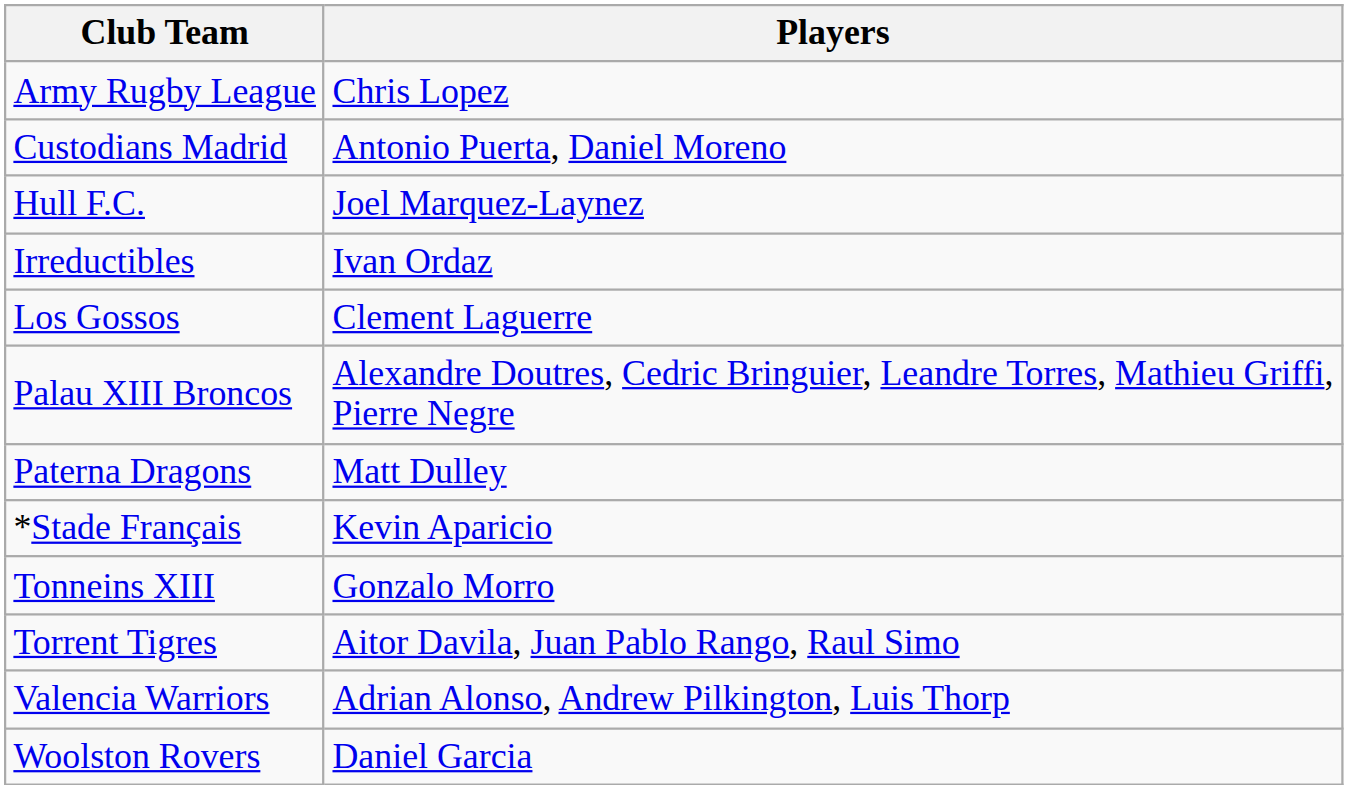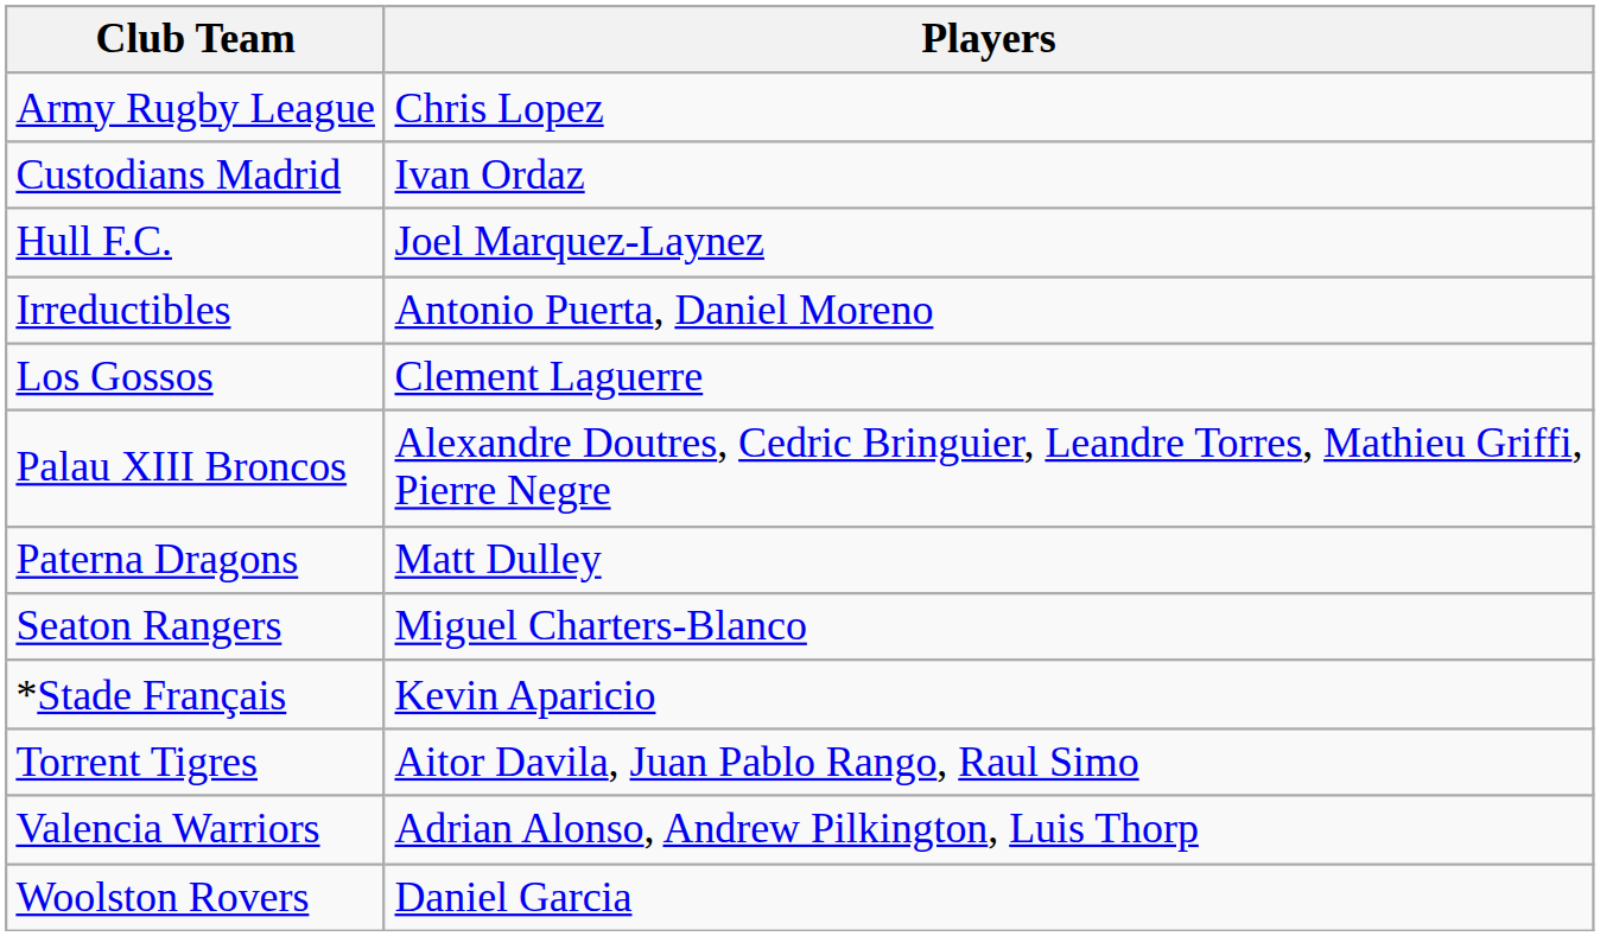Custodians Madrid | Players: Antonio Puerta, Daniel Moreno -> Ivan Ordaz
Irreductibles | Players: Ivan Ordaz -> Antonio Puerta, Daniel Moreno
+ row: Seaton Rangers | Miguel Charters-Blanco
- row: Tonneins XIII | Gonzalo Morro
